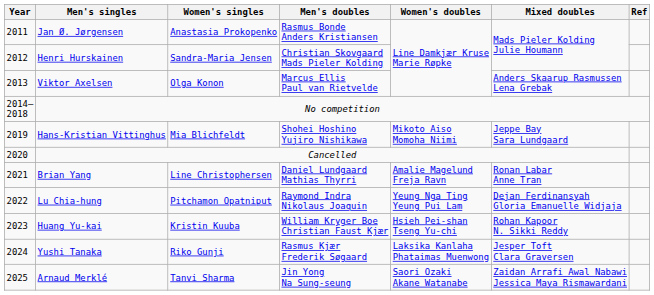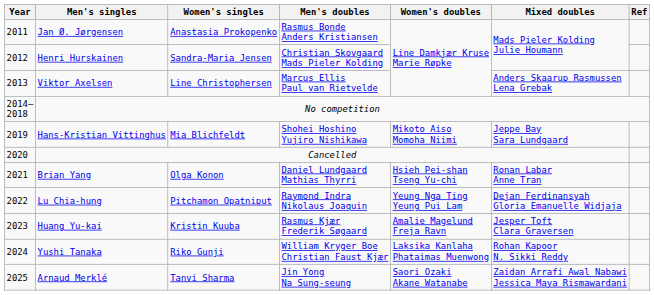Viktor Axelsen | Women's singles: Olga Konon -> Line Christophersen
Brian Yang | Women's singles: Line Christophersen -> Olga Konon
Brian Yang | Women's doubles: Amalie Magelund Freja Ravn -> Hsieh Pei-shan Tseng Yu-chi
Huang Yu-kai | Men's doubles: William Kryger Boe Christian Faust Kjær -> Rasmus Kjær Frederik Søgaard
Huang Yu-kai | Women's doubles: Hsieh Pei-shan Tseng Yu-chi -> Amalie Magelund Freja Ravn
Huang Yu-kai | Mixed doubles: Rohan Kapoor N. Sikki Reddy -> Jesper Toft Clara Graversen
Yushi Tanaka | Men's doubles: Rasmus Kjær Frederik Søgaard -> William Kryger Boe Christian Faust Kjær
Yushi Tanaka | Mixed doubles: Jesper Toft Clara Graversen -> Rohan Kapoor N. Sikki Reddy
